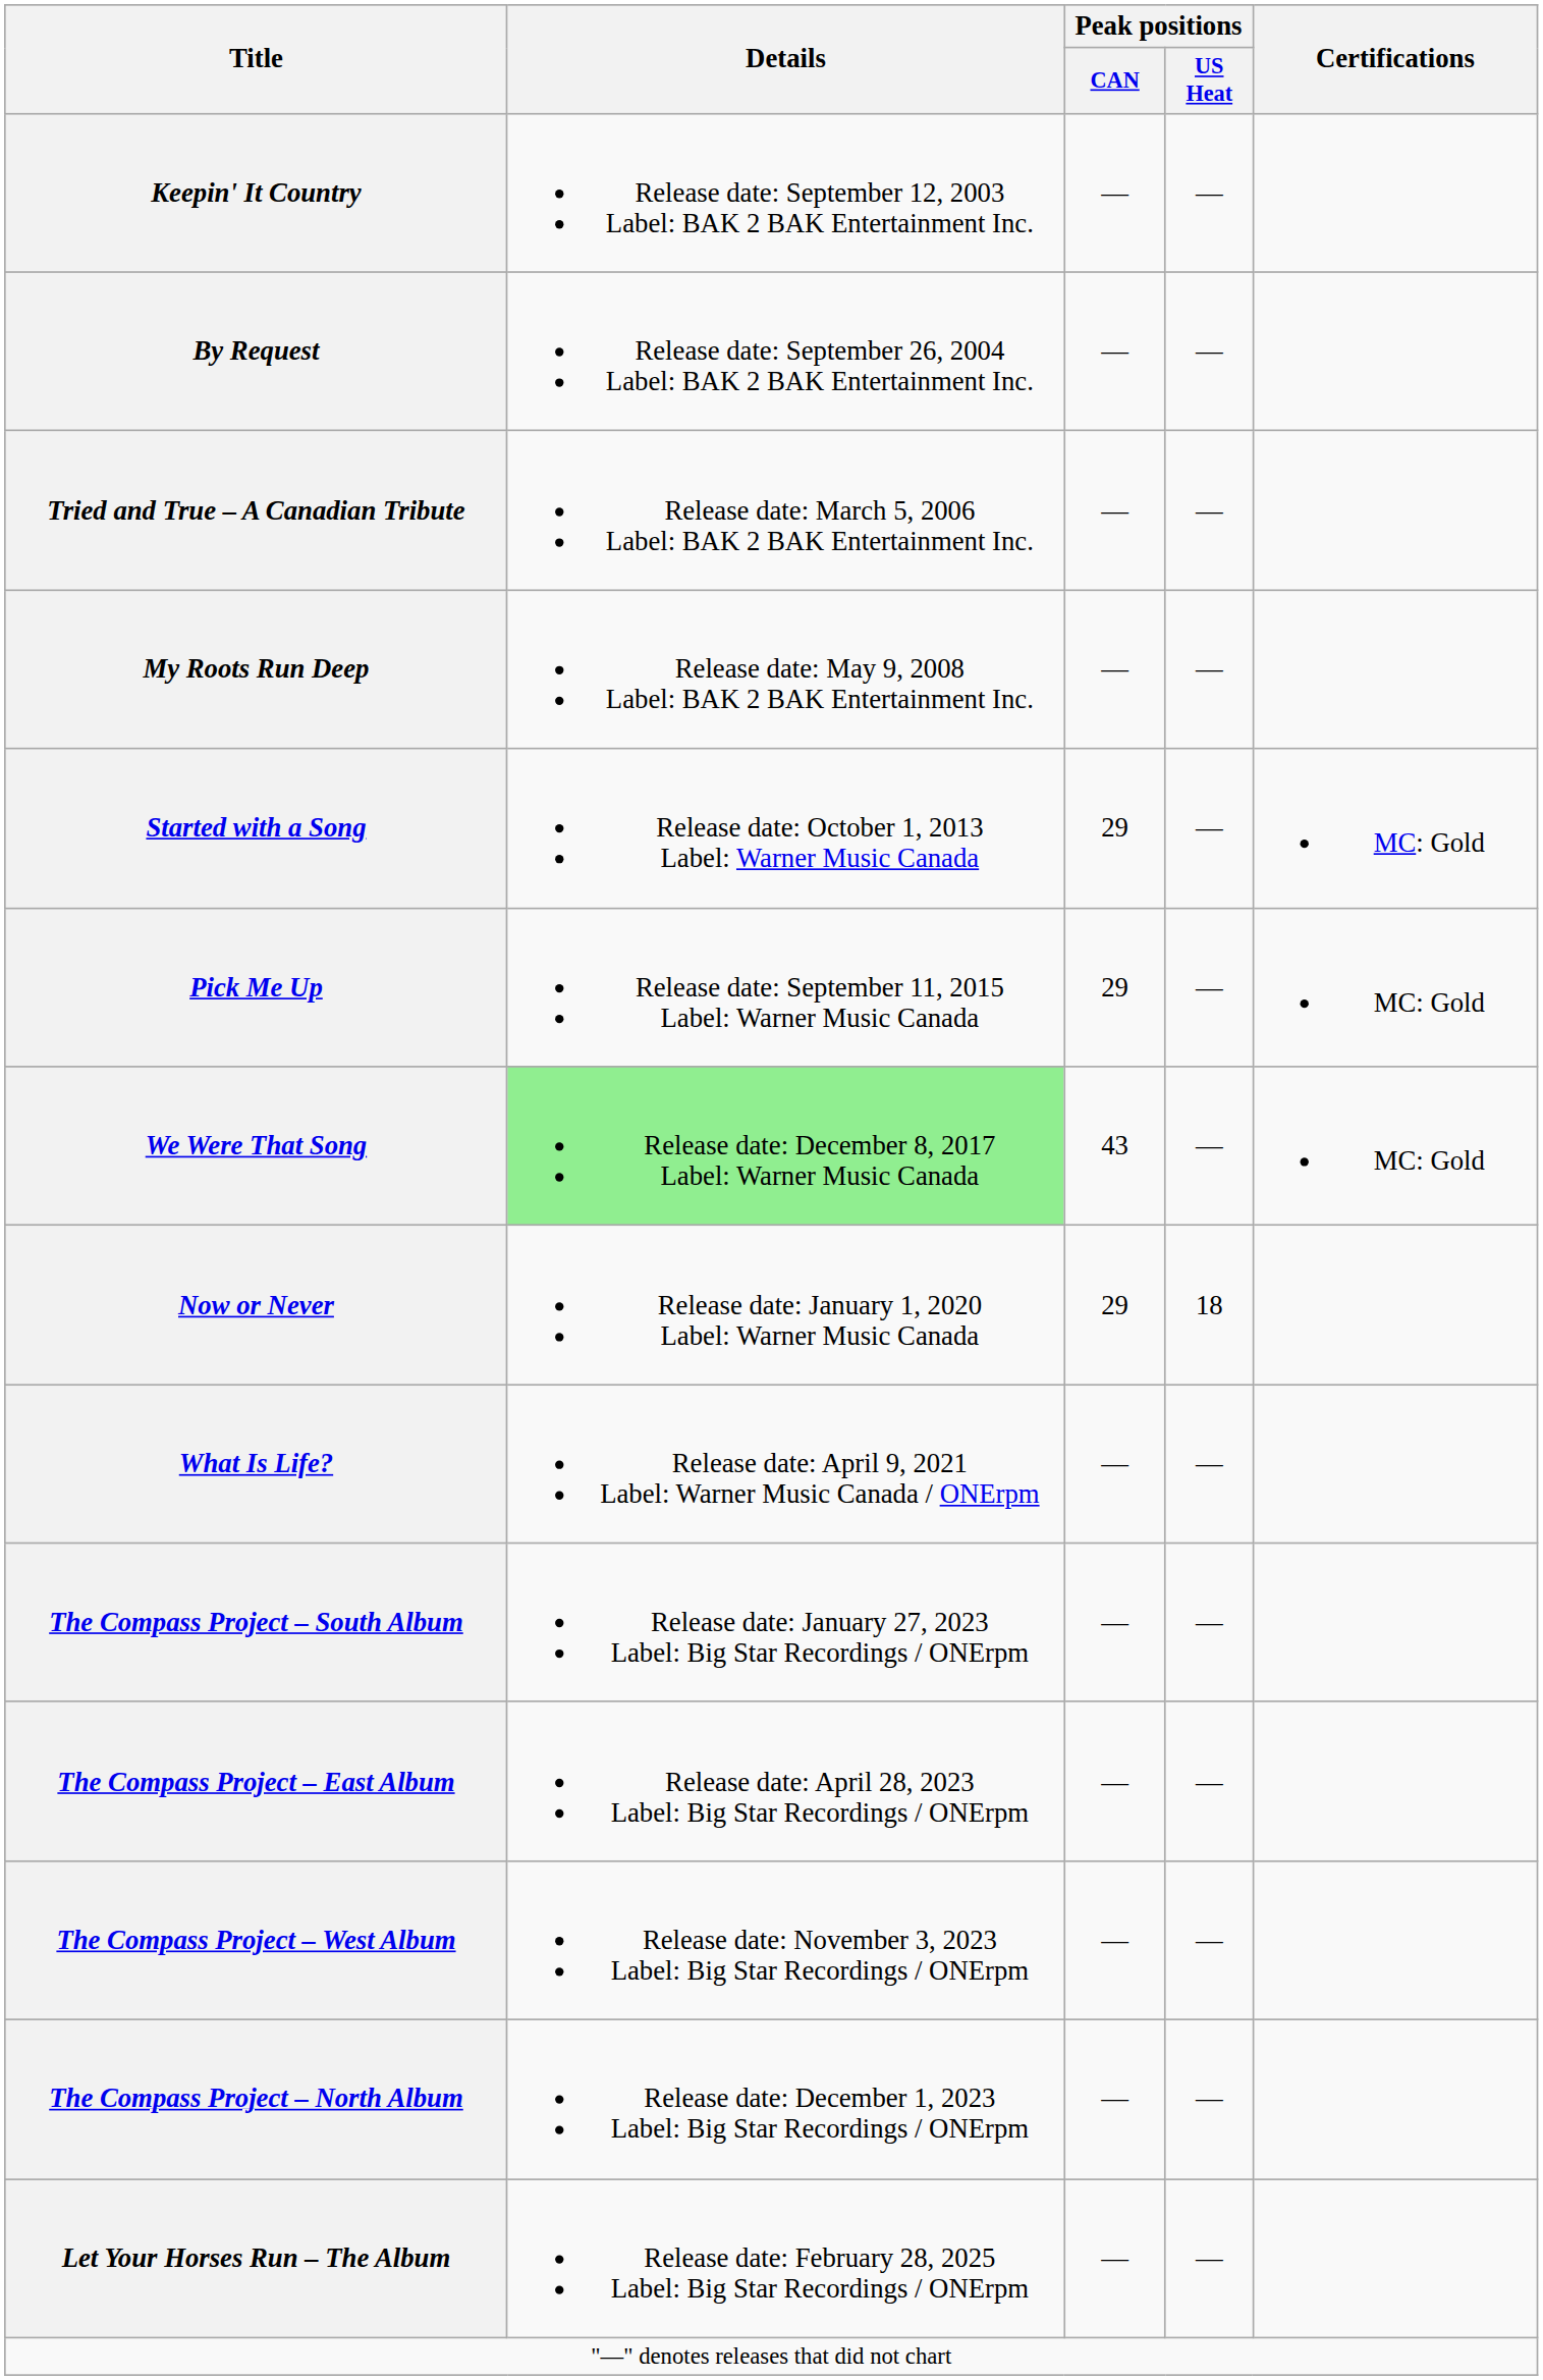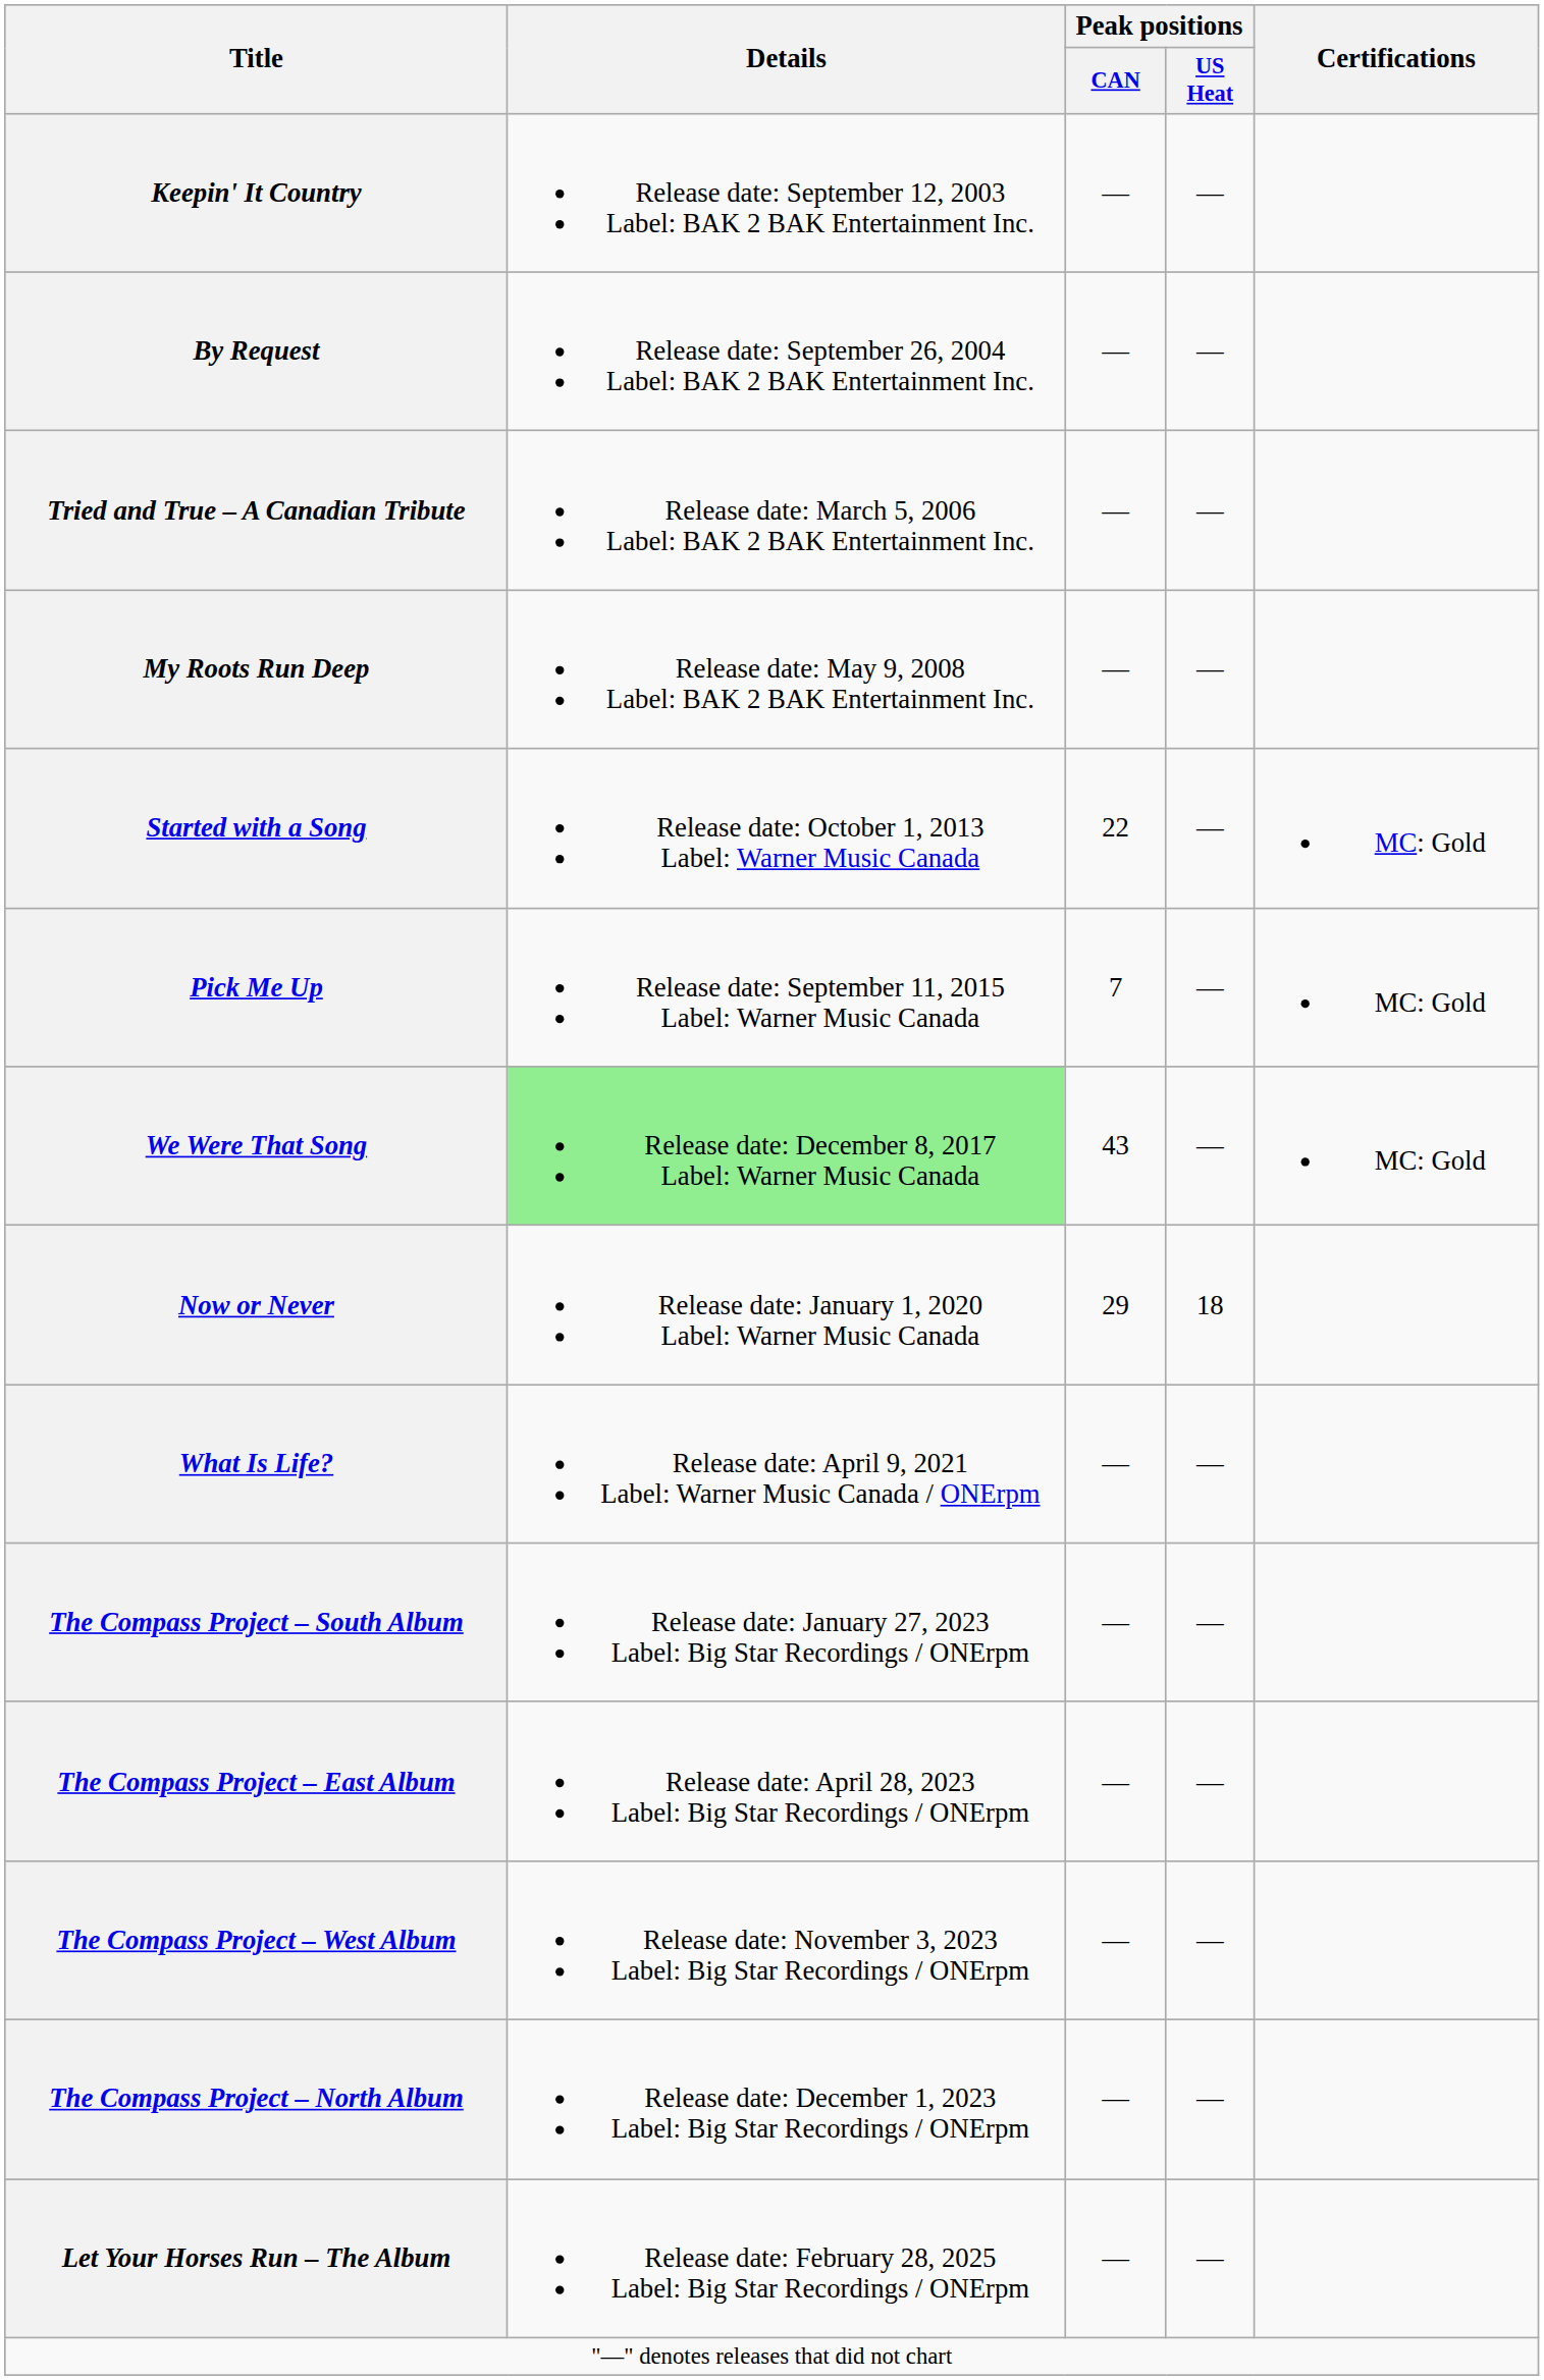Started with a Song | Peak positions / CAN: 29 -> 22
Pick Me Up | Peak positions / CAN: 29 -> 7
